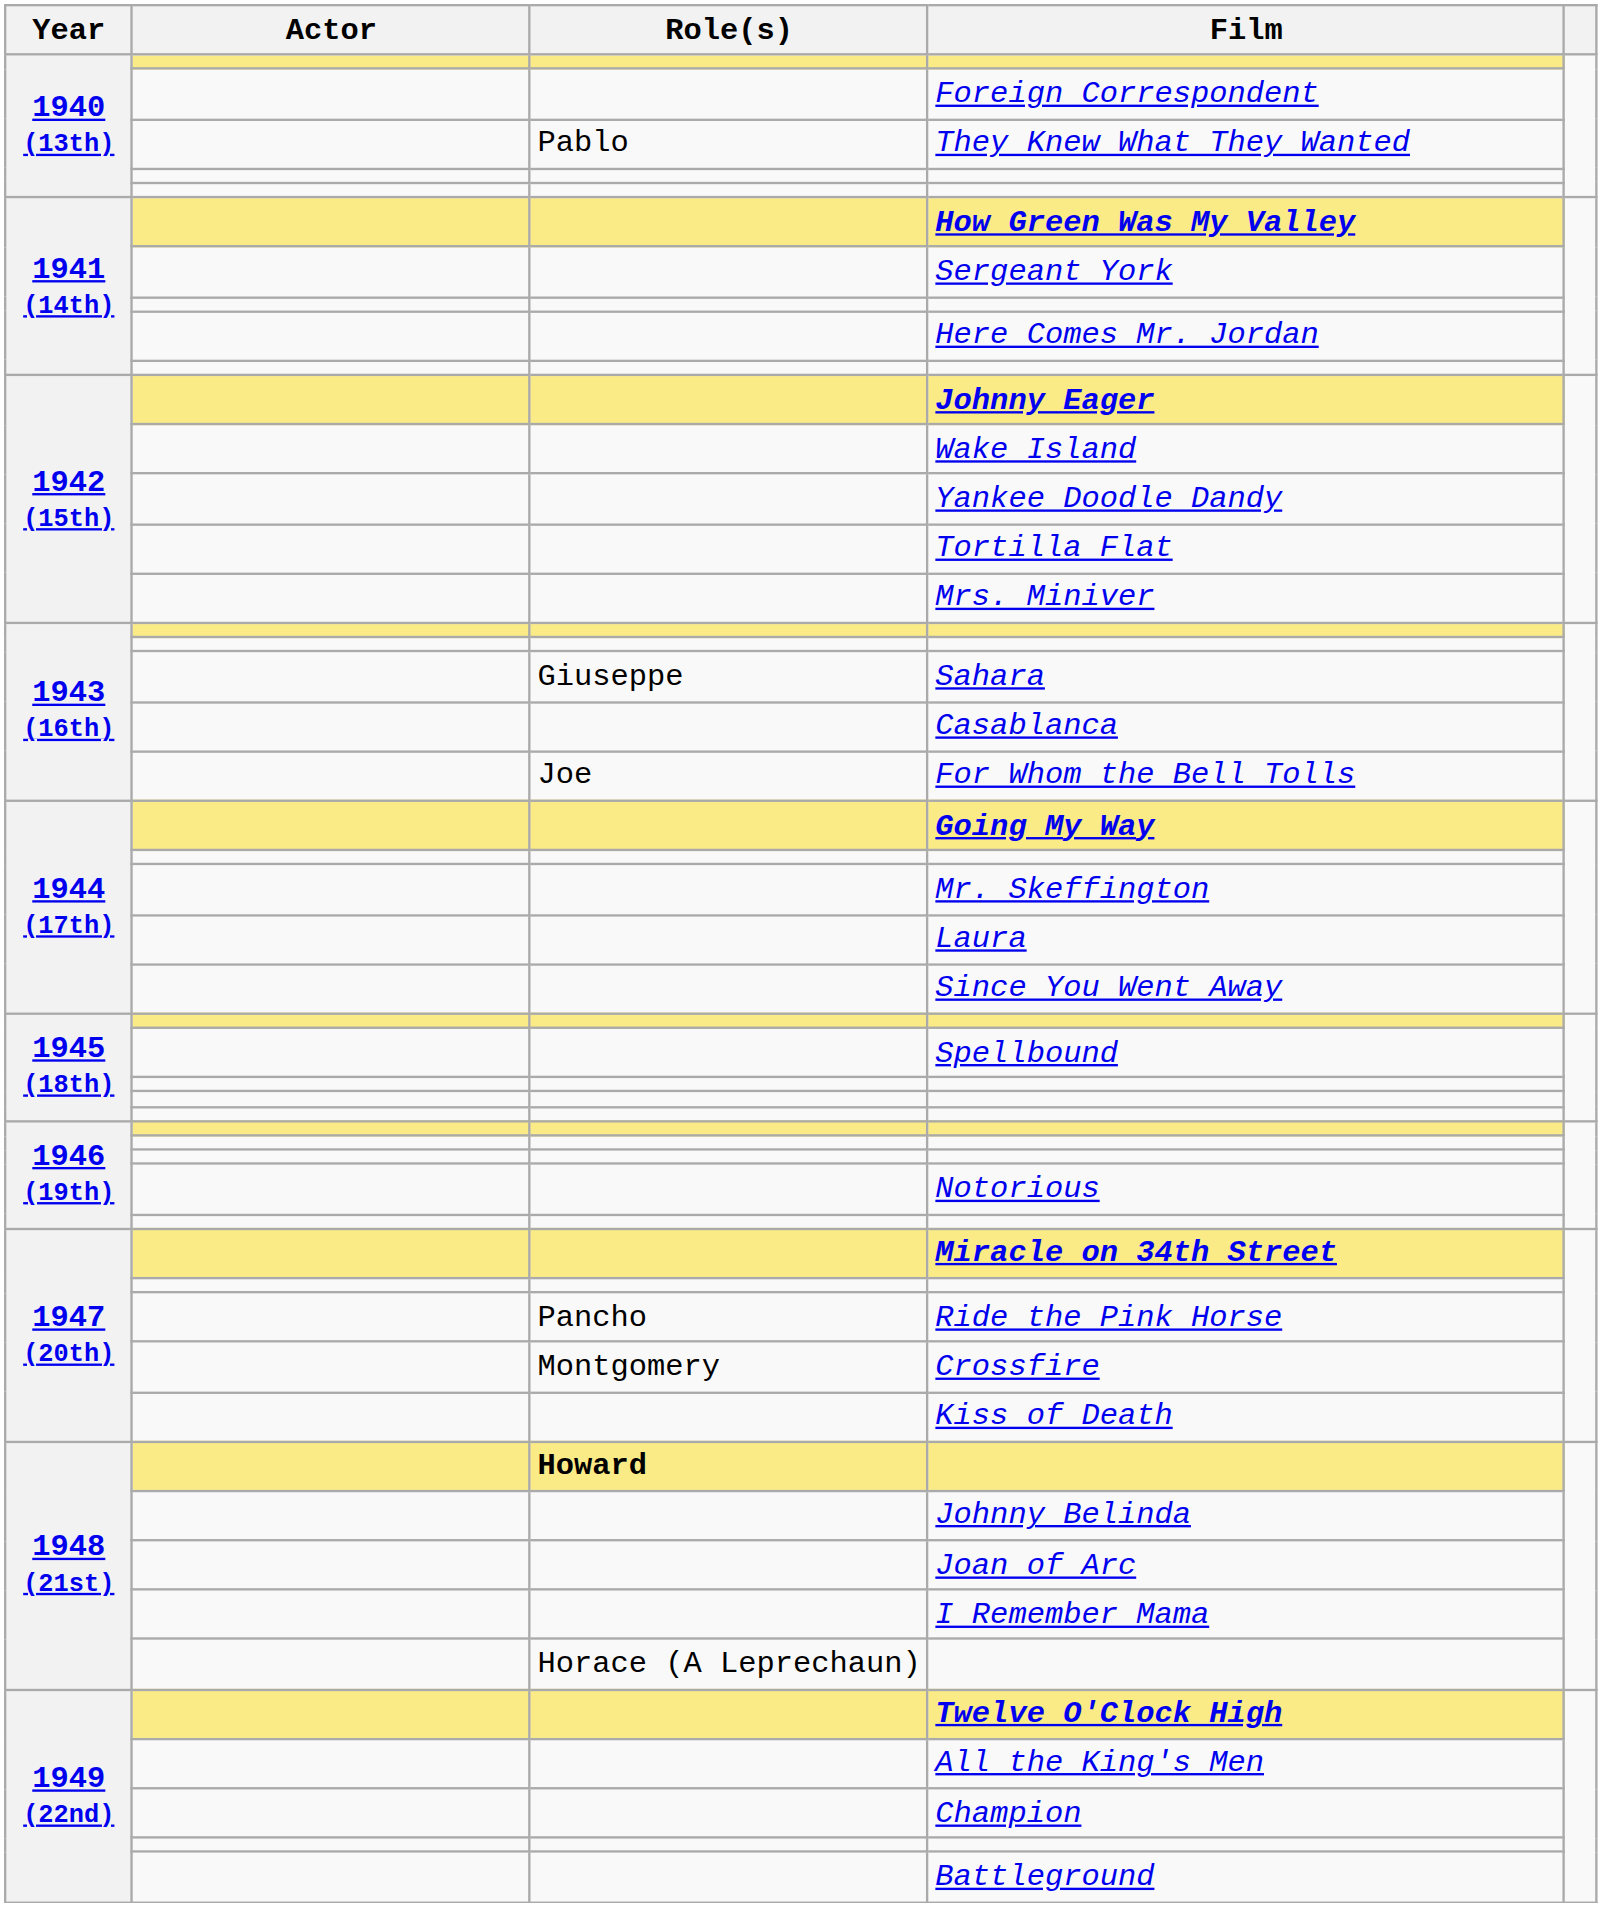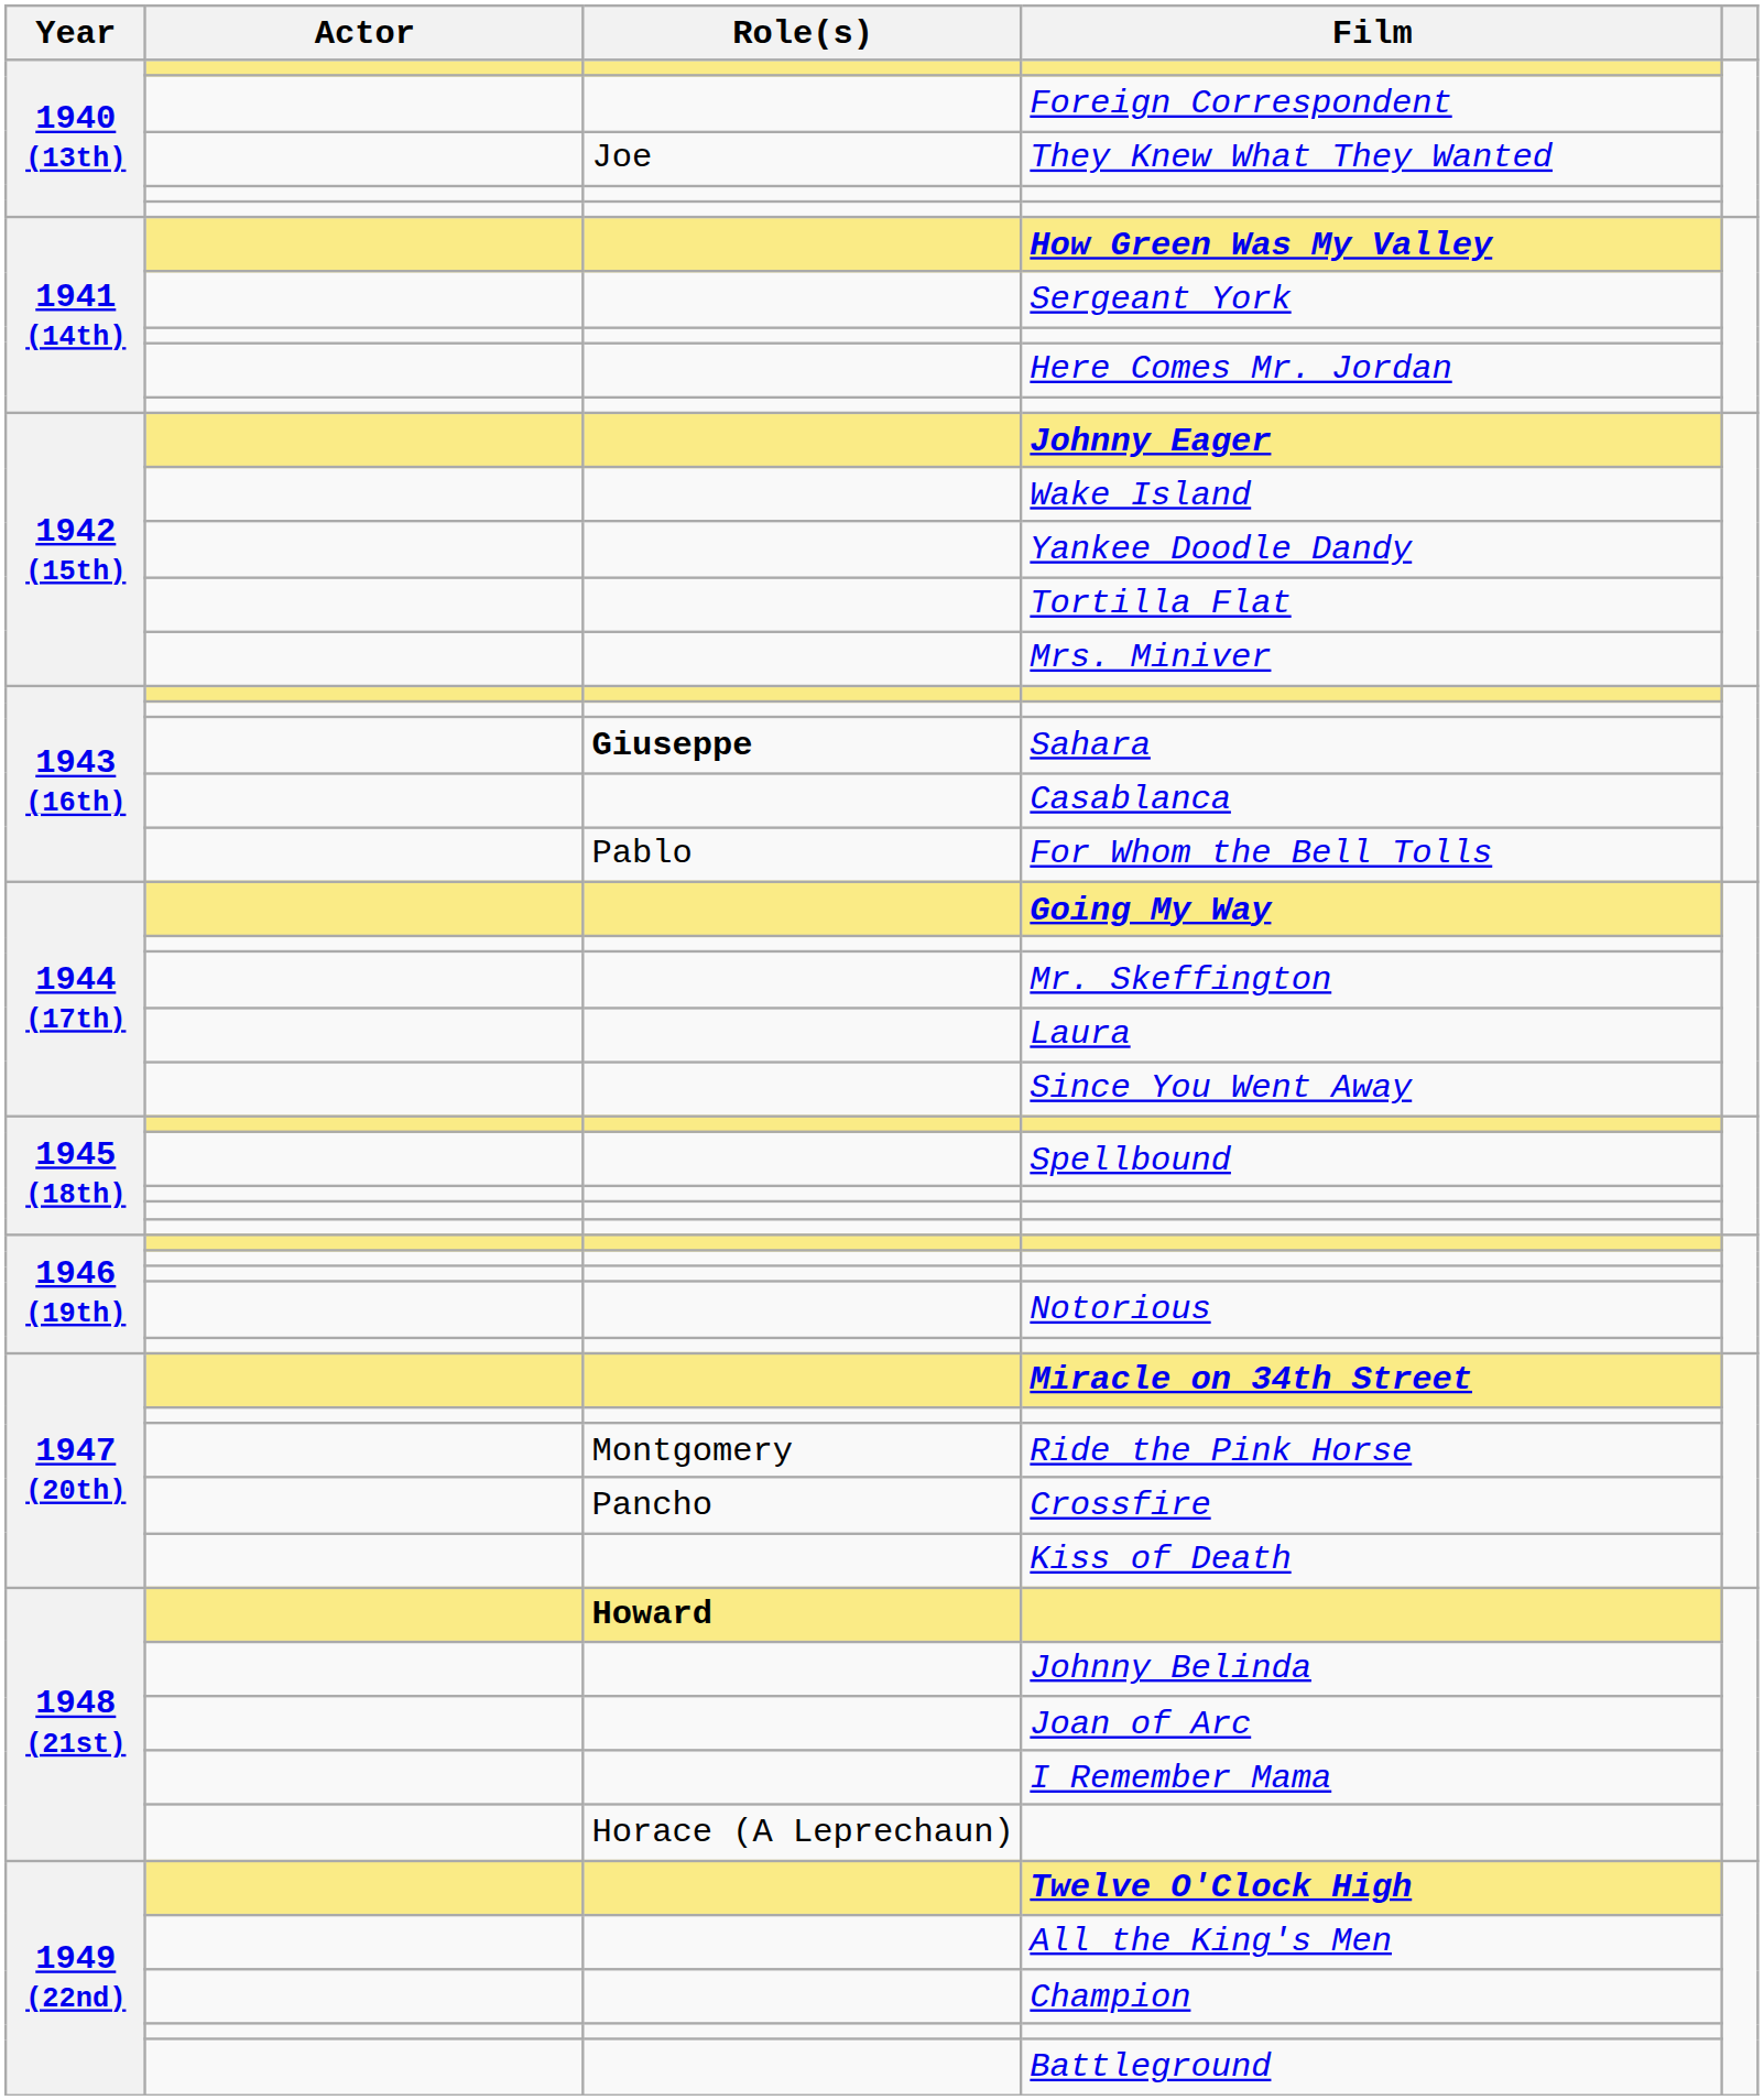They Knew What They Wanted | Role(s): Pablo -> Joe
Sahara | Role(s): normal -> bold
For Whom the Bell Tolls | Role(s): Joe -> Pablo
Ride the Pink Horse | Role(s): Pancho -> Montgomery
Crossfire | Role(s): Montgomery -> Pancho
